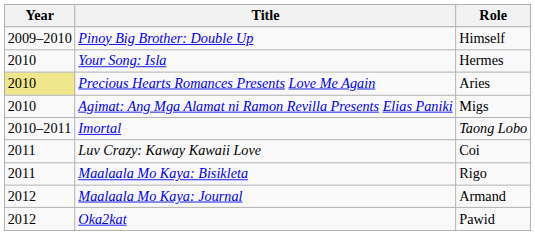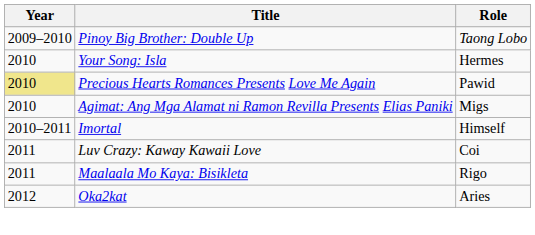Pinoy Big Brother: Double Up | Role: Himself -> Taong Lobo
Precious Hearts Romances Presents Love Me Again | Role: Aries -> Pawid
Imortal | Role: Taong Lobo -> Himself
- row: 2012 | Maalaala Mo Kaya: Journal | Armand
Oka2kat | Role: Pawid -> Aries
